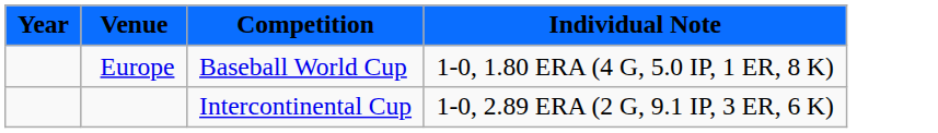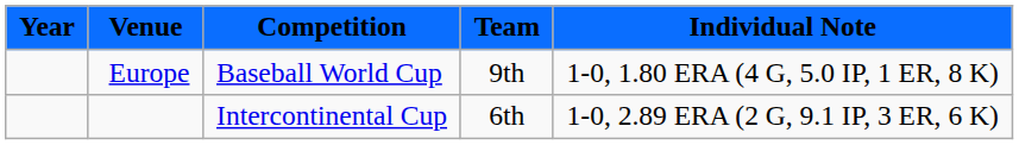+ column: Team | 9th | 6th
